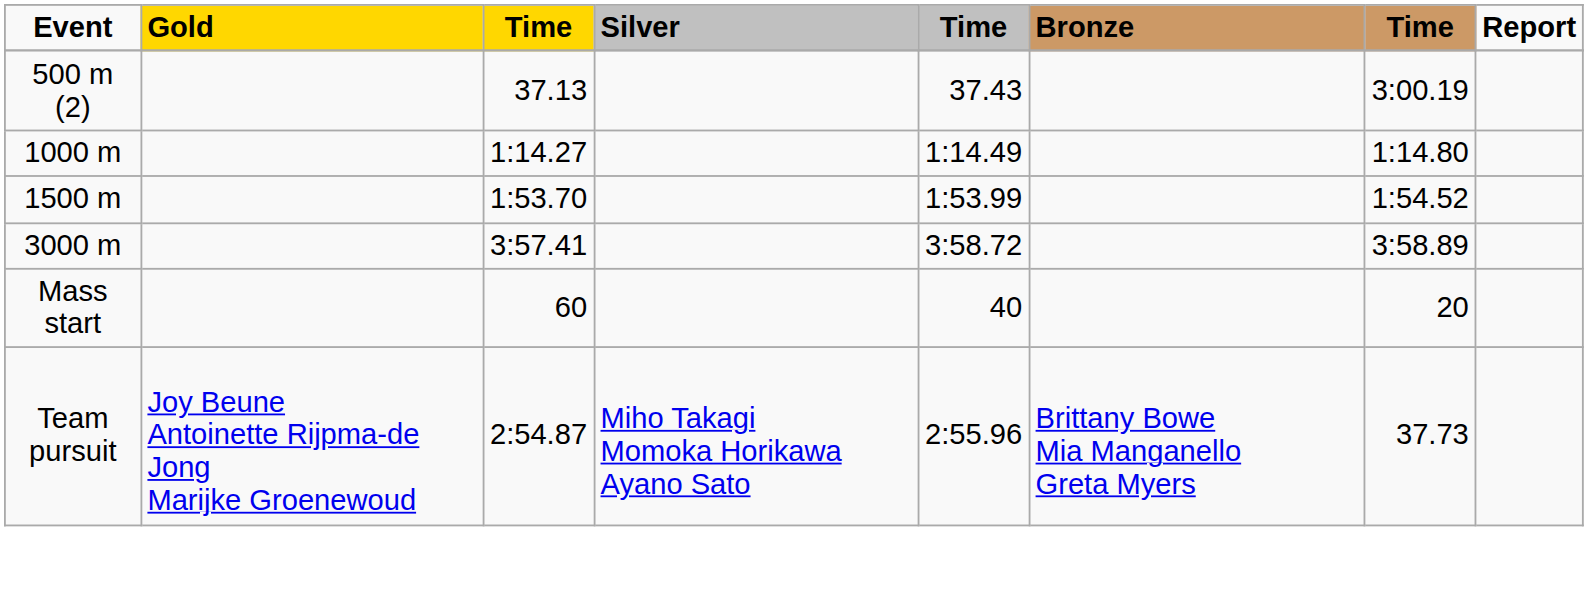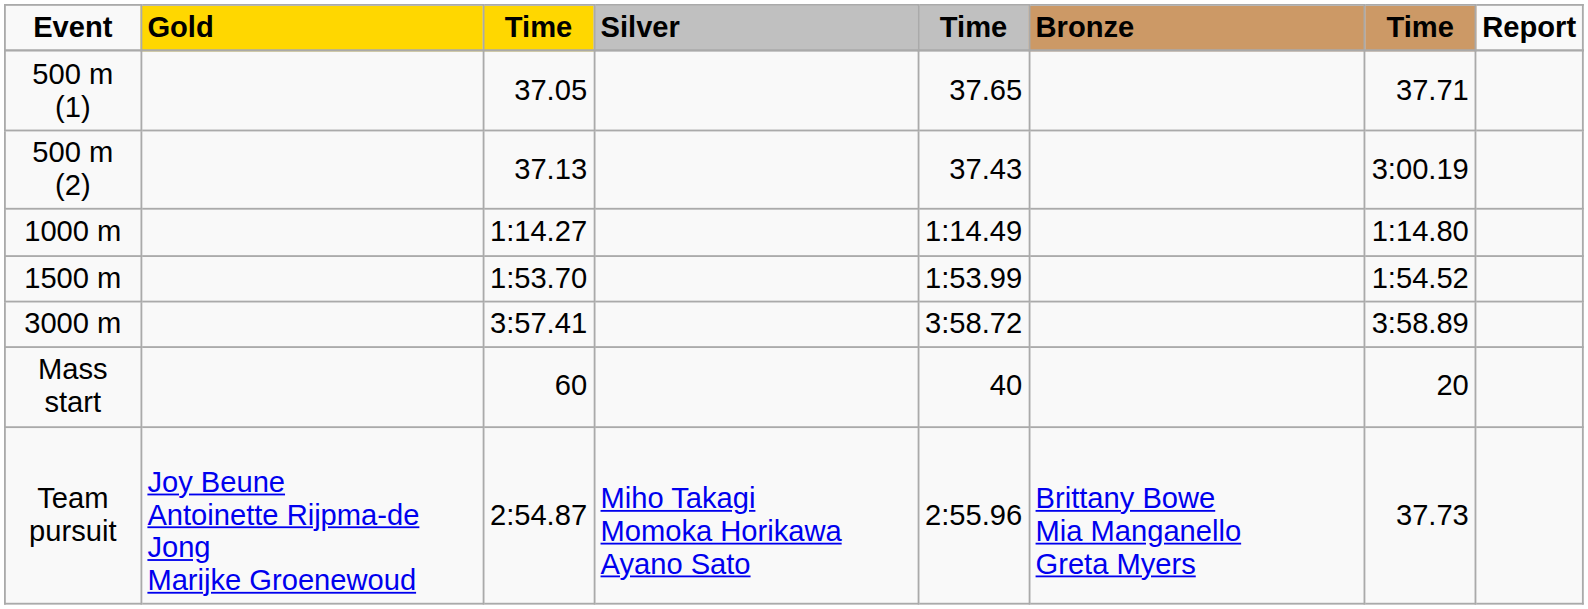+ row: 500 m (1) | 37.05 | 37.65 | 37.71
